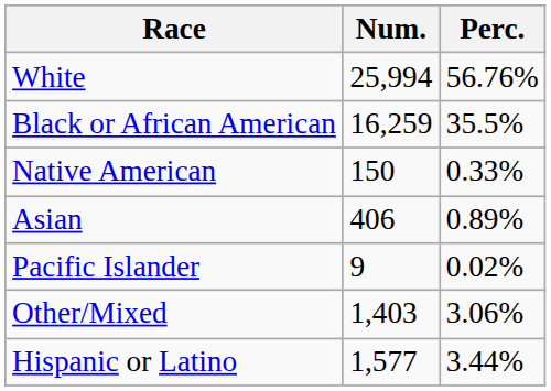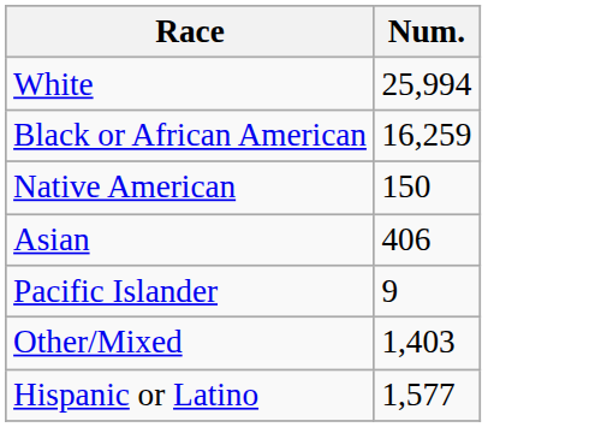- column: Perc. | 56.76% | 35.5% | 0.33% | 0.89% | 0.02% | 3.06% | 3.44%
